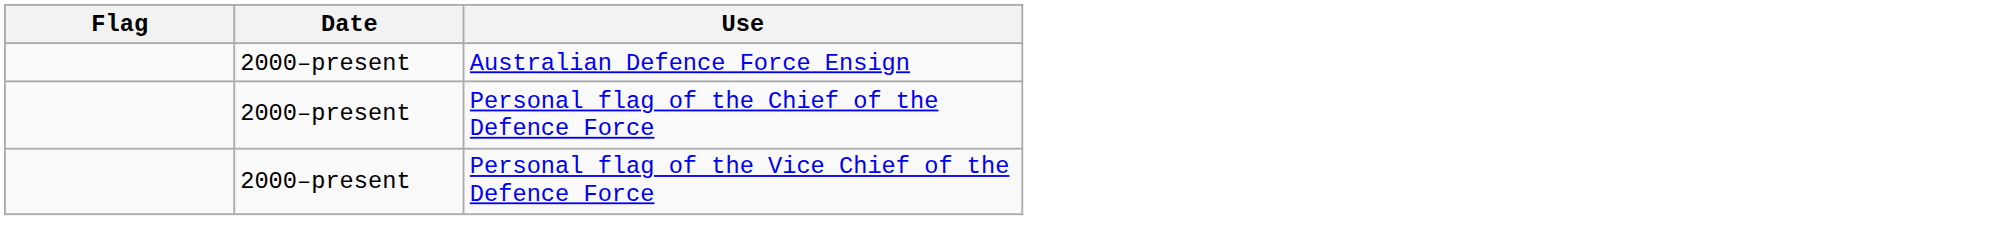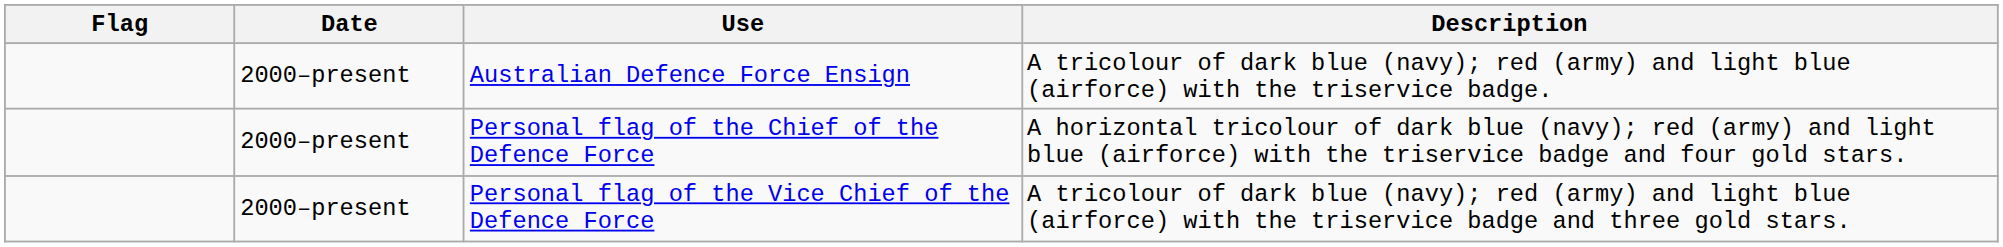+ column: Description | A tricolour of dark blue (navy); red (army) and light blue (airforce) with the triservice badge. | A horizontal tricolour of dark blue (navy); red (army) and light blue (airforce) with the triservice badge and four gold stars. | A tricolour of dark blue (navy); red (army) and light blue (airforce) with the triservice badge and three gold stars.
